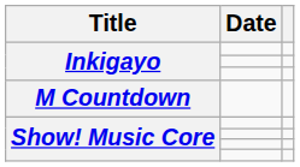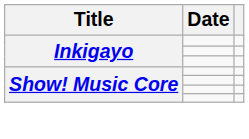- row: M Countdown
